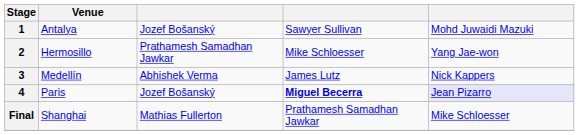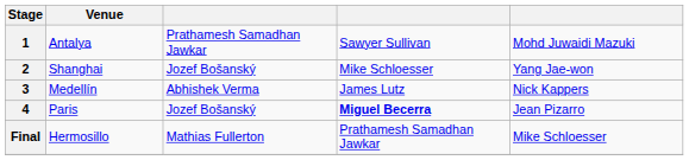1 | column 3: Jozef Bošanský -> Prathamesh Samadhan Jawkar
2 | Venue: Hermosillo -> Shanghai
2 | column 3: Prathamesh Samadhan Jawkar -> Jozef Bošanský
4 | column 5: lavender background -> no background
Final | Venue: Shanghai -> Hermosillo
